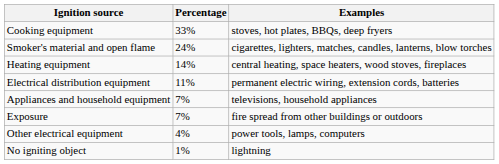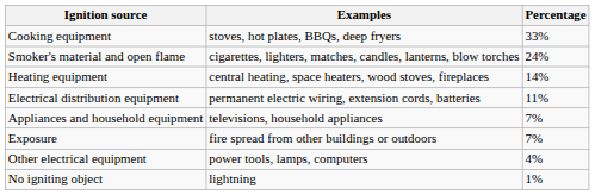columns swapped: Examples <-> Percentage
